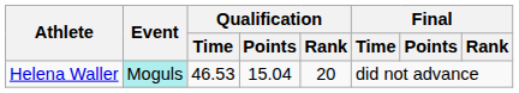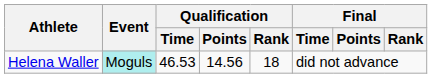Helena Waller | Qualification / Points: 15.04 -> 14.56
Helena Waller | Qualification / Rank: 20 -> 18
